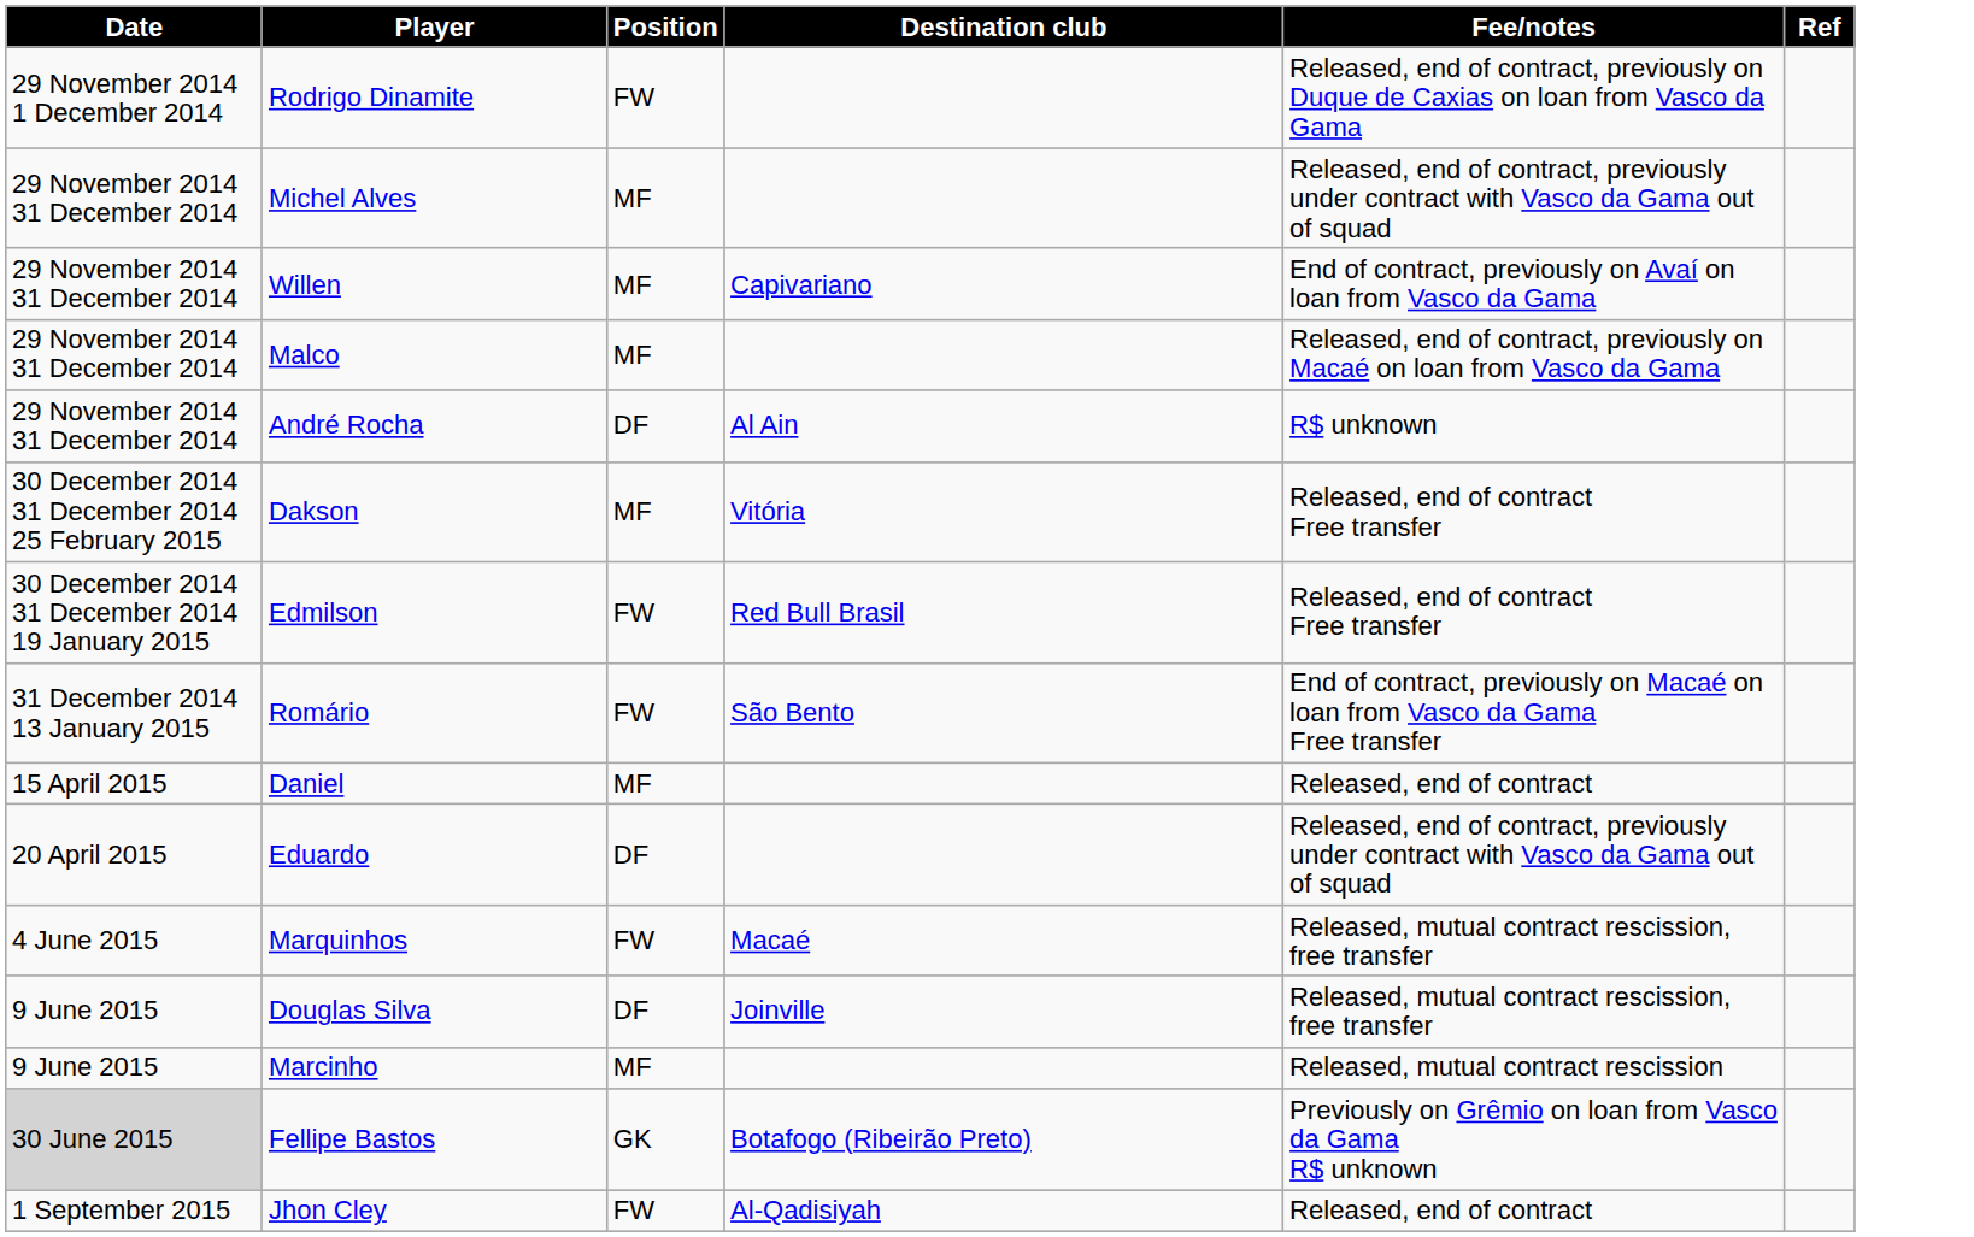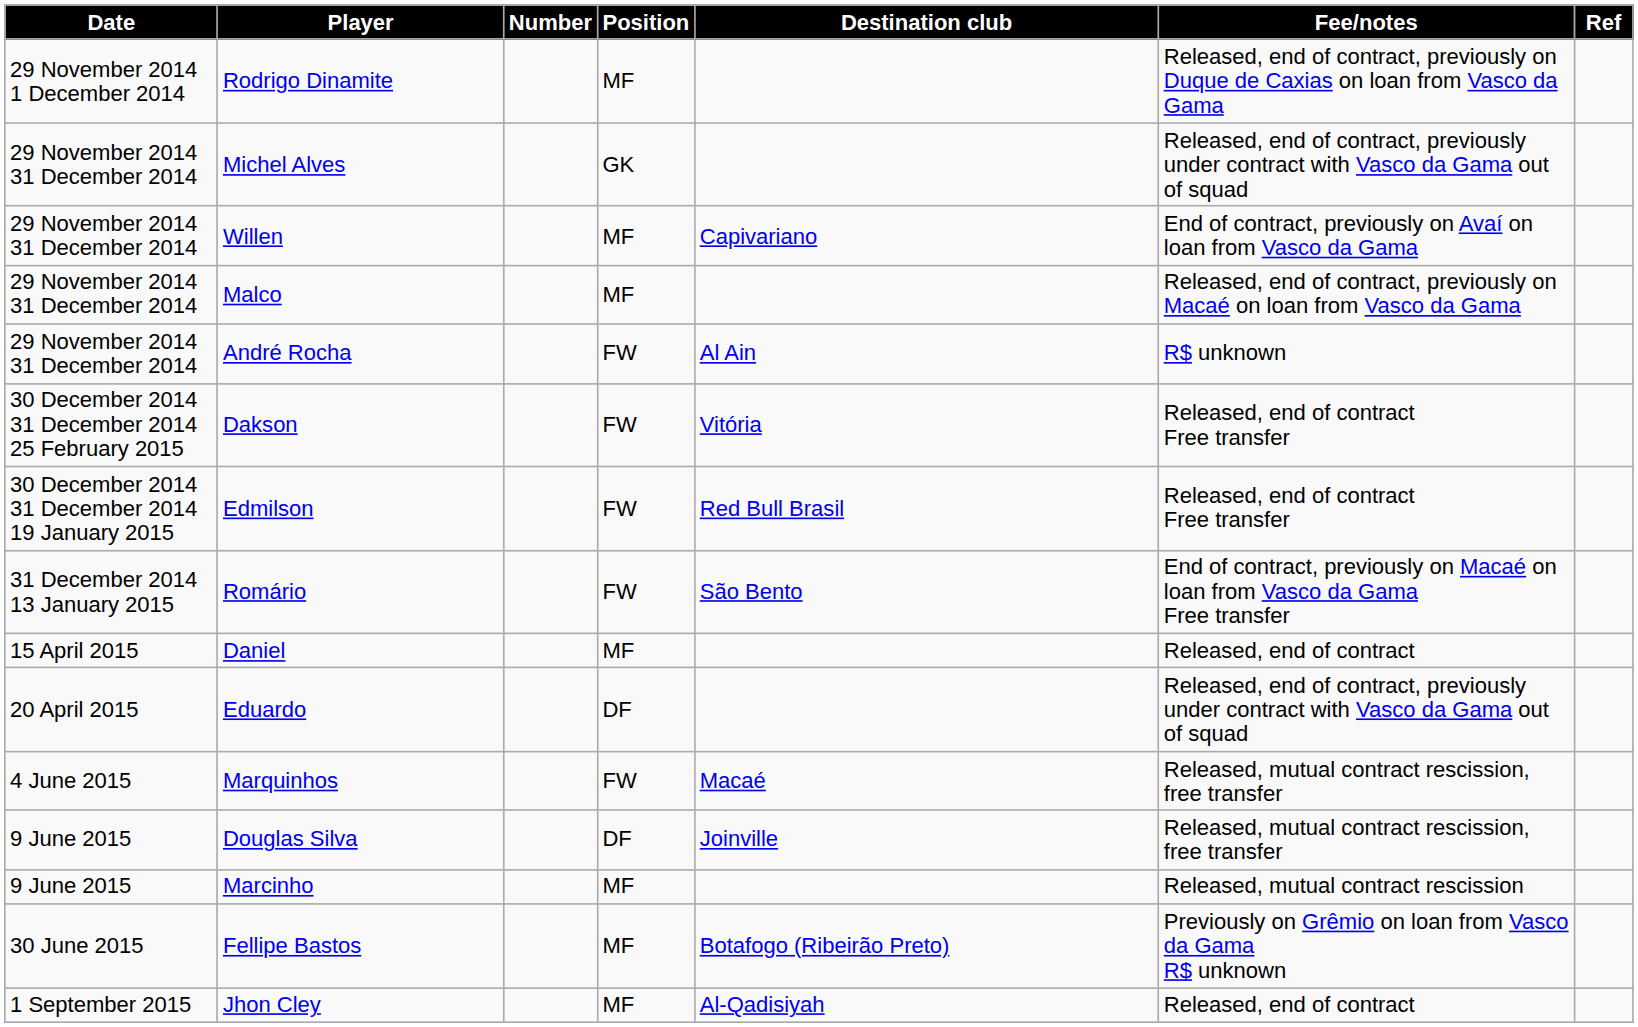+ column: Number
Rodrigo Dinamite | Position: FW -> MF
Michel Alves | Position: MF -> GK
André Rocha | Position: DF -> FW
Dakson | Position: MF -> FW
Fellipe Bastos | Date: lightgrey background -> no background
Fellipe Bastos | Position: GK -> MF
Jhon Cley | Position: FW -> MF
